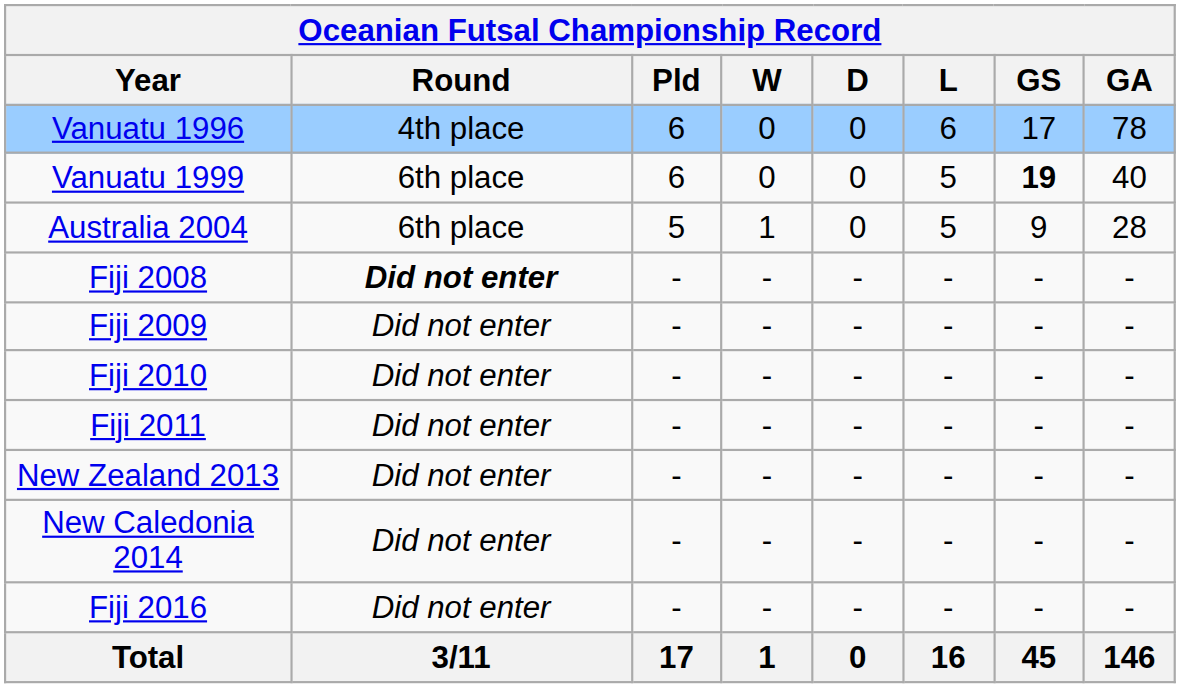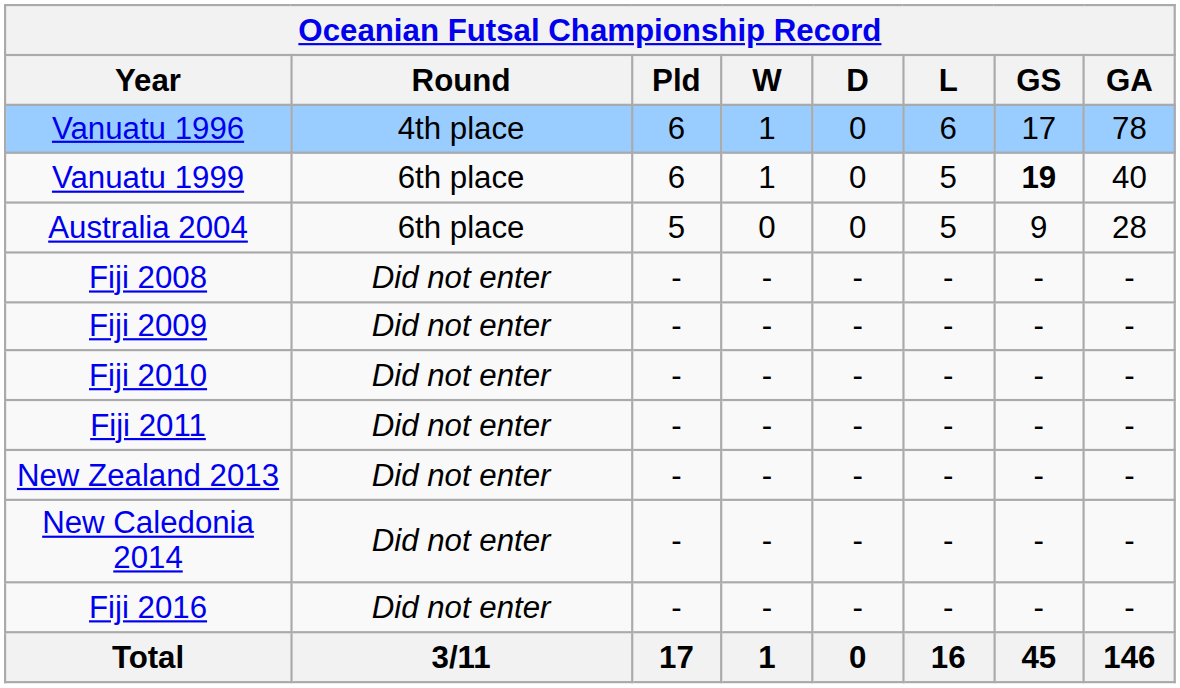Vanuatu 1996 | W: 0 -> 1
Vanuatu 1999 | W: 0 -> 1
Australia 2004 | W: 1 -> 0
Fiji 2008 | Round: bold -> normal
